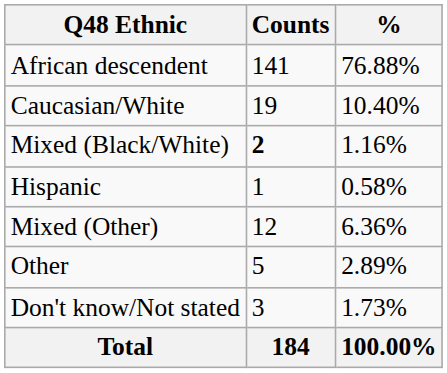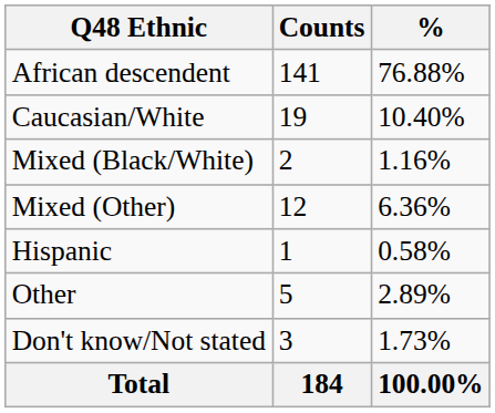Mixed (Black/White) | Counts: bold -> normal
rows swapped: Mixed (Other) <-> Hispanic
